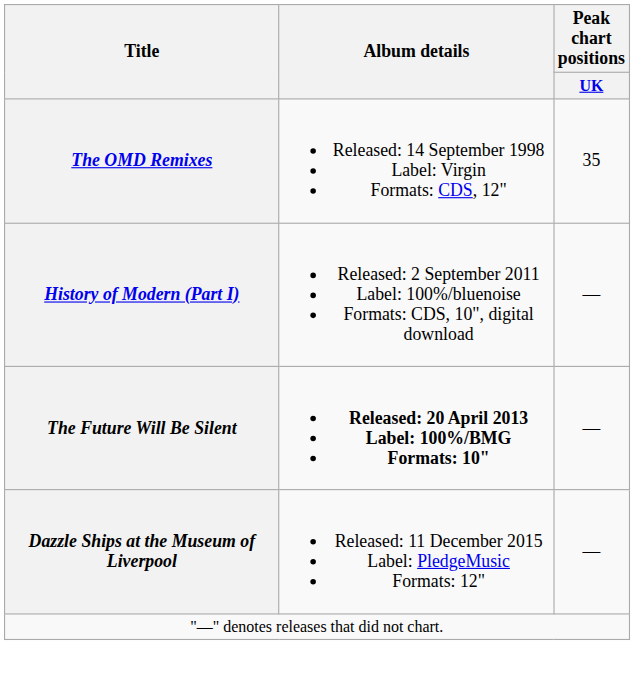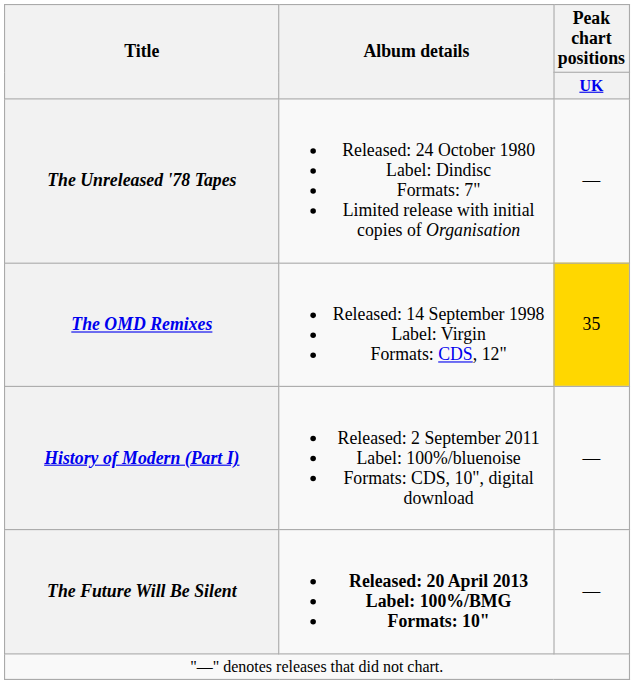+ row: The Unreleased '78 Tapes | Released: 24 October 1980 Label: Dindisc Formats: 7" Limited release with initial copies of Organisation | —
The OMD Remixes | Peak chart positions / UK: no background -> gold background
- row: Dazzle Ships at the Museum of Liverpool | Released: 11 December 2015 Label: PledgeMusic Formats: 12" | —
